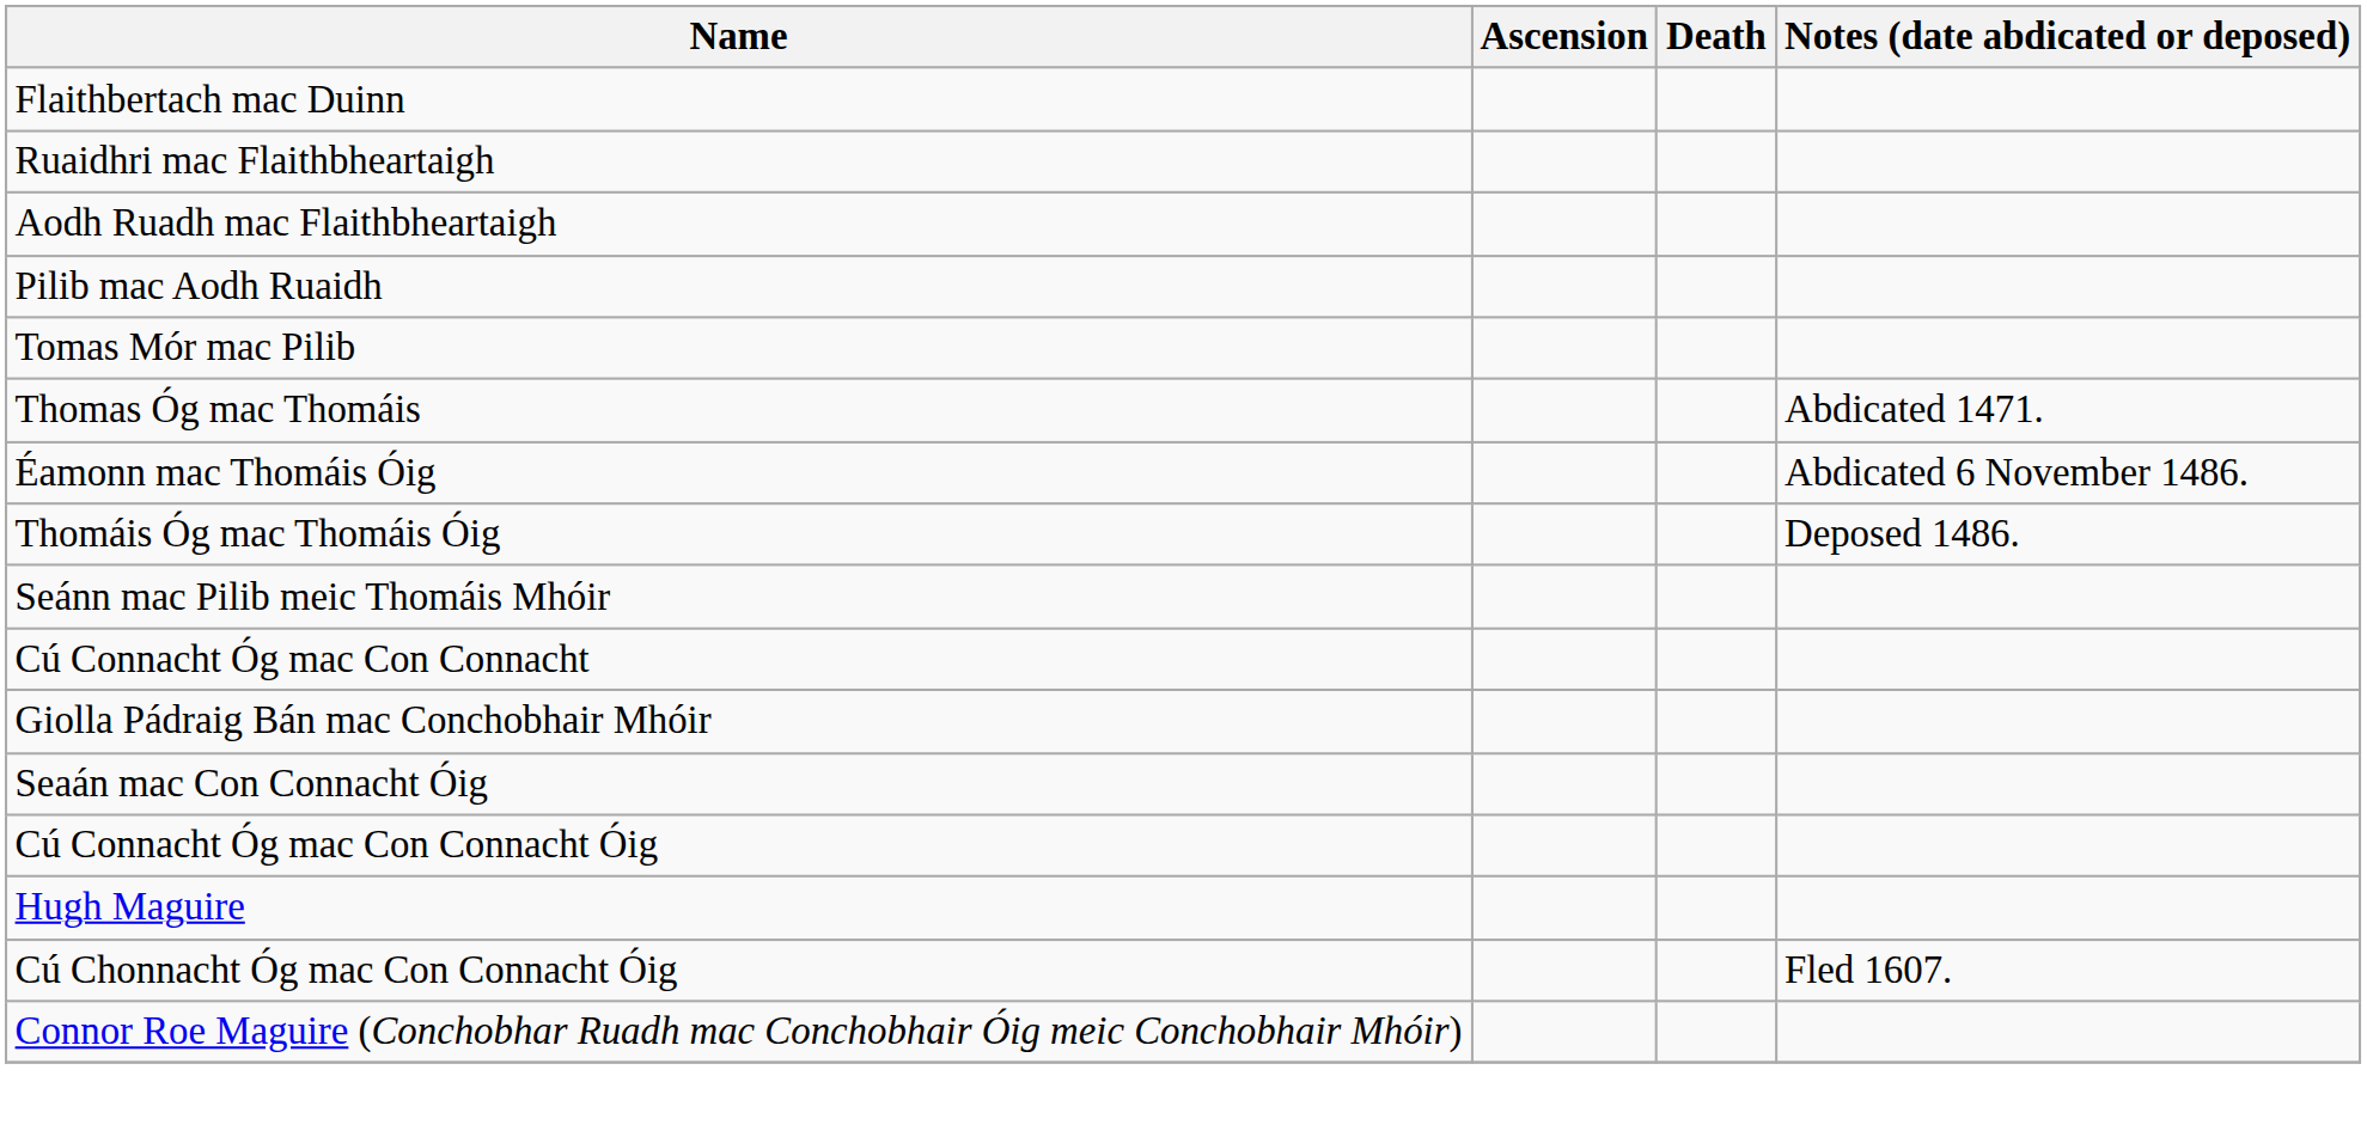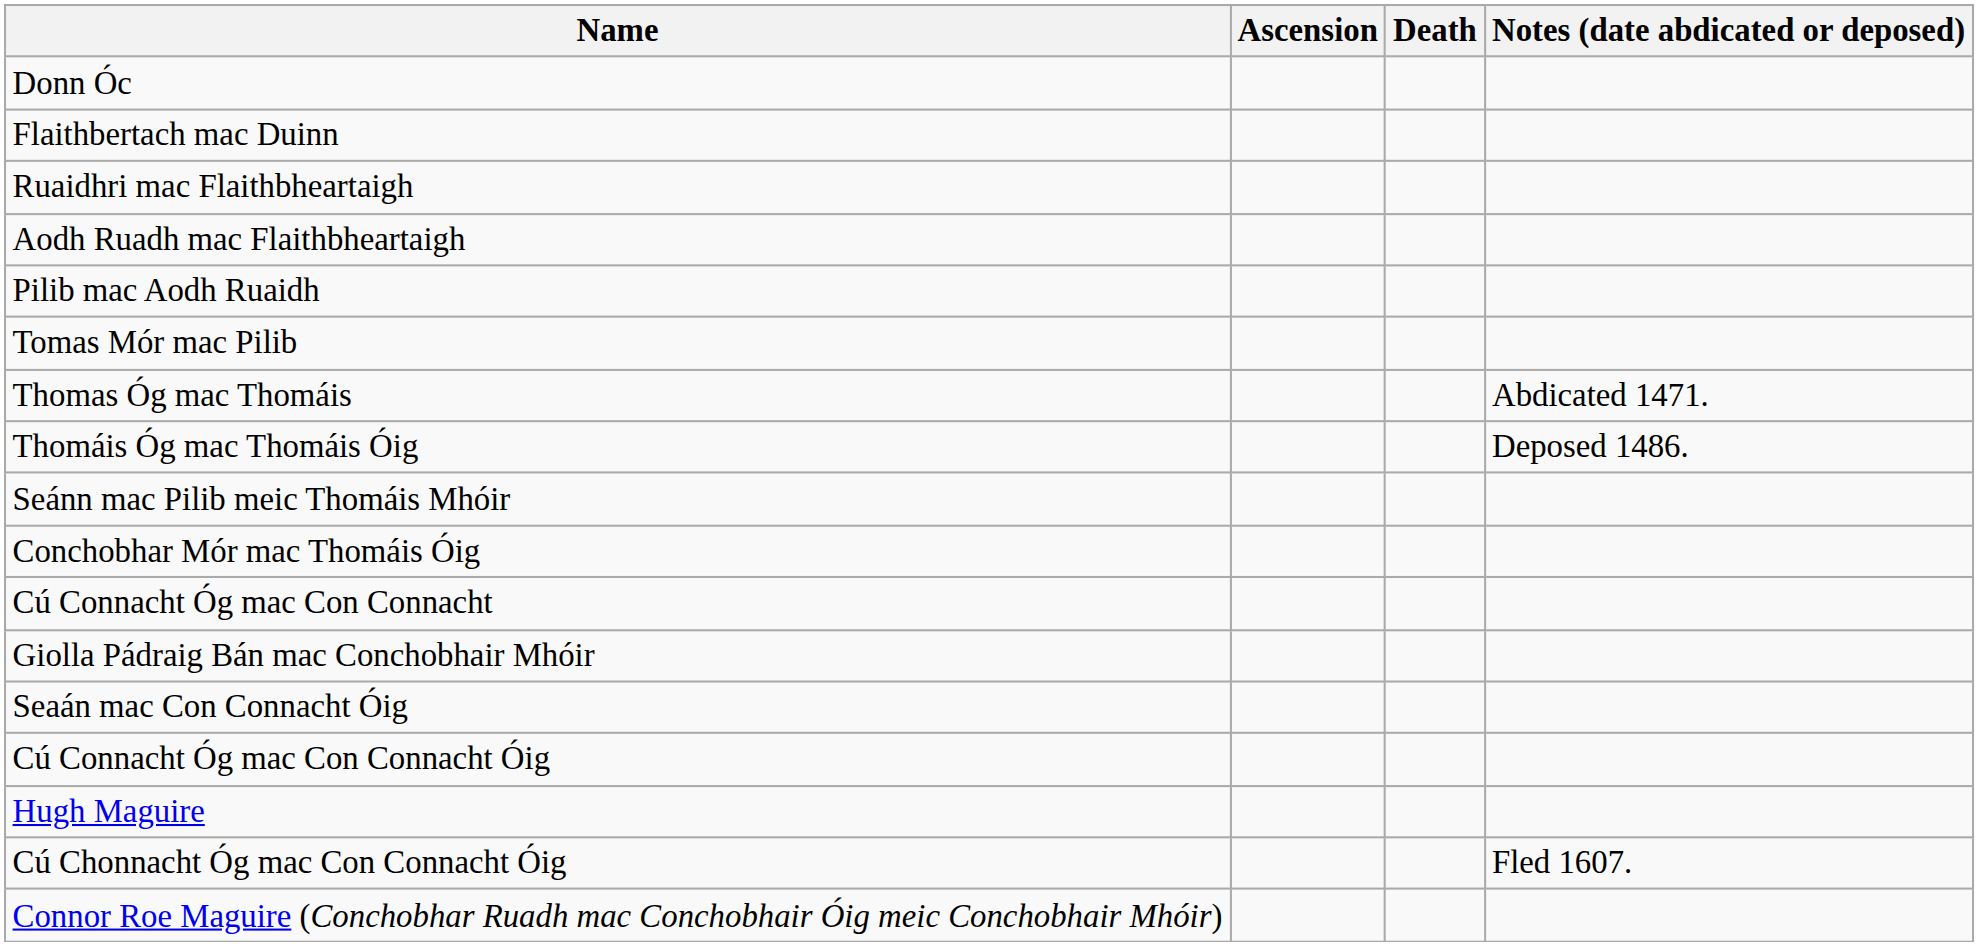+ row: Donn Óc
- row: Éamonn mac Thomáis Óig | Abdicated 6 November 1486.
+ row: Conchobhar Mór mac Thomáis Óig
